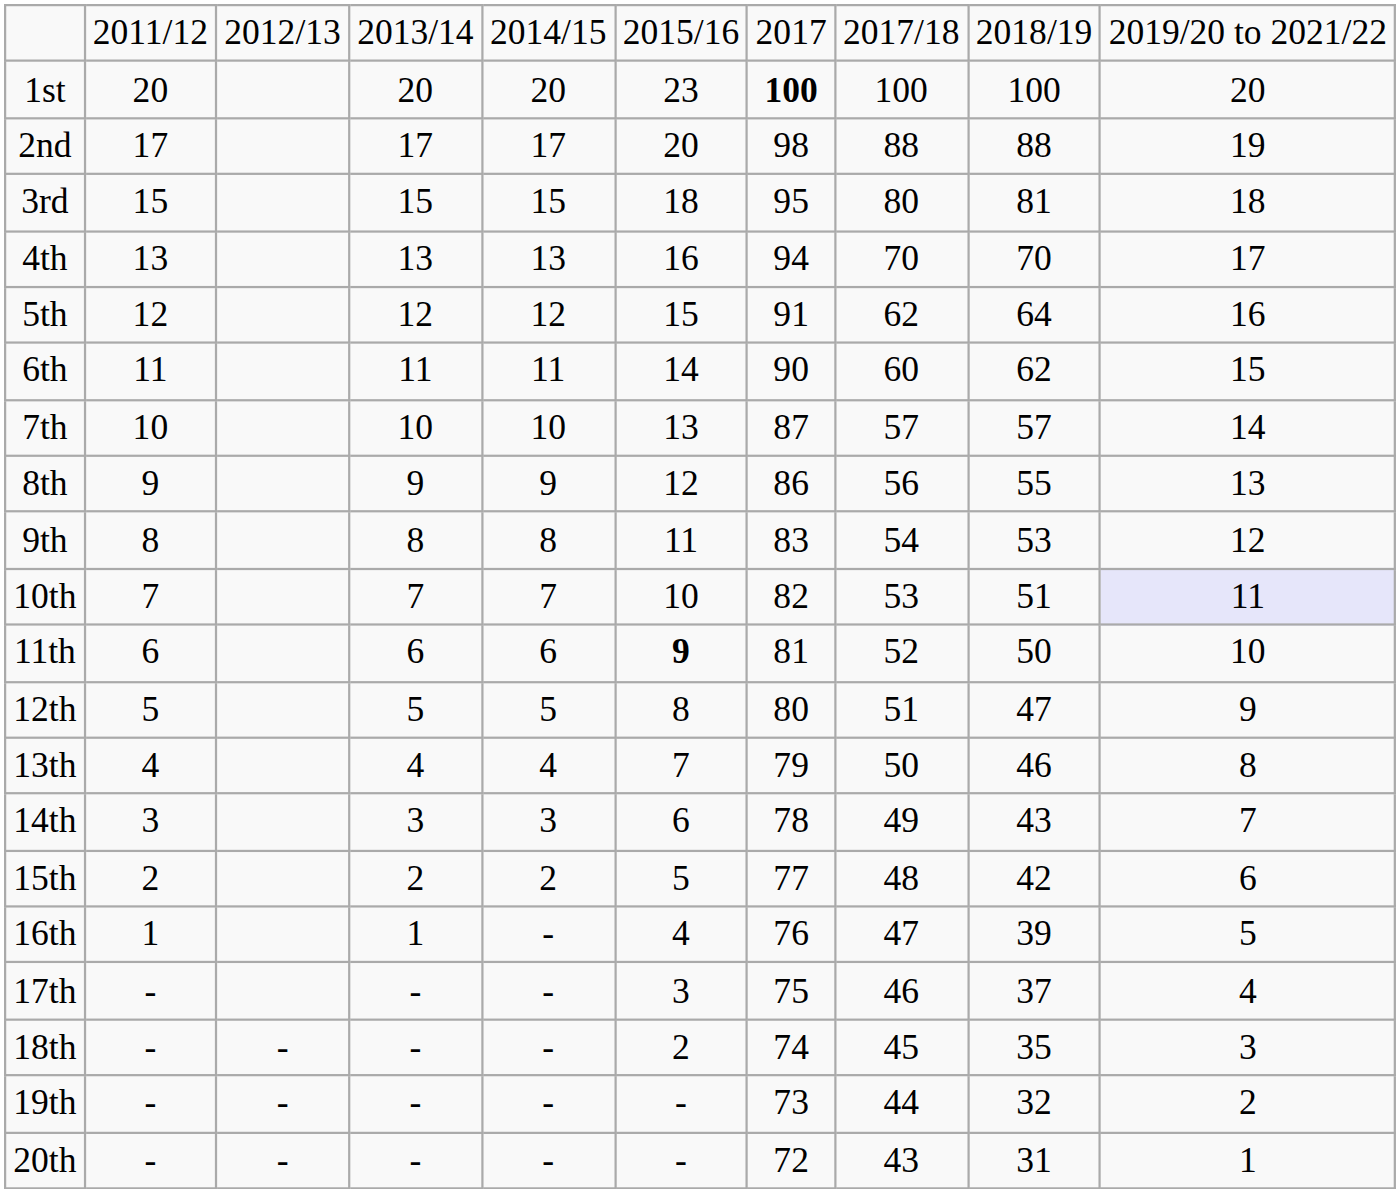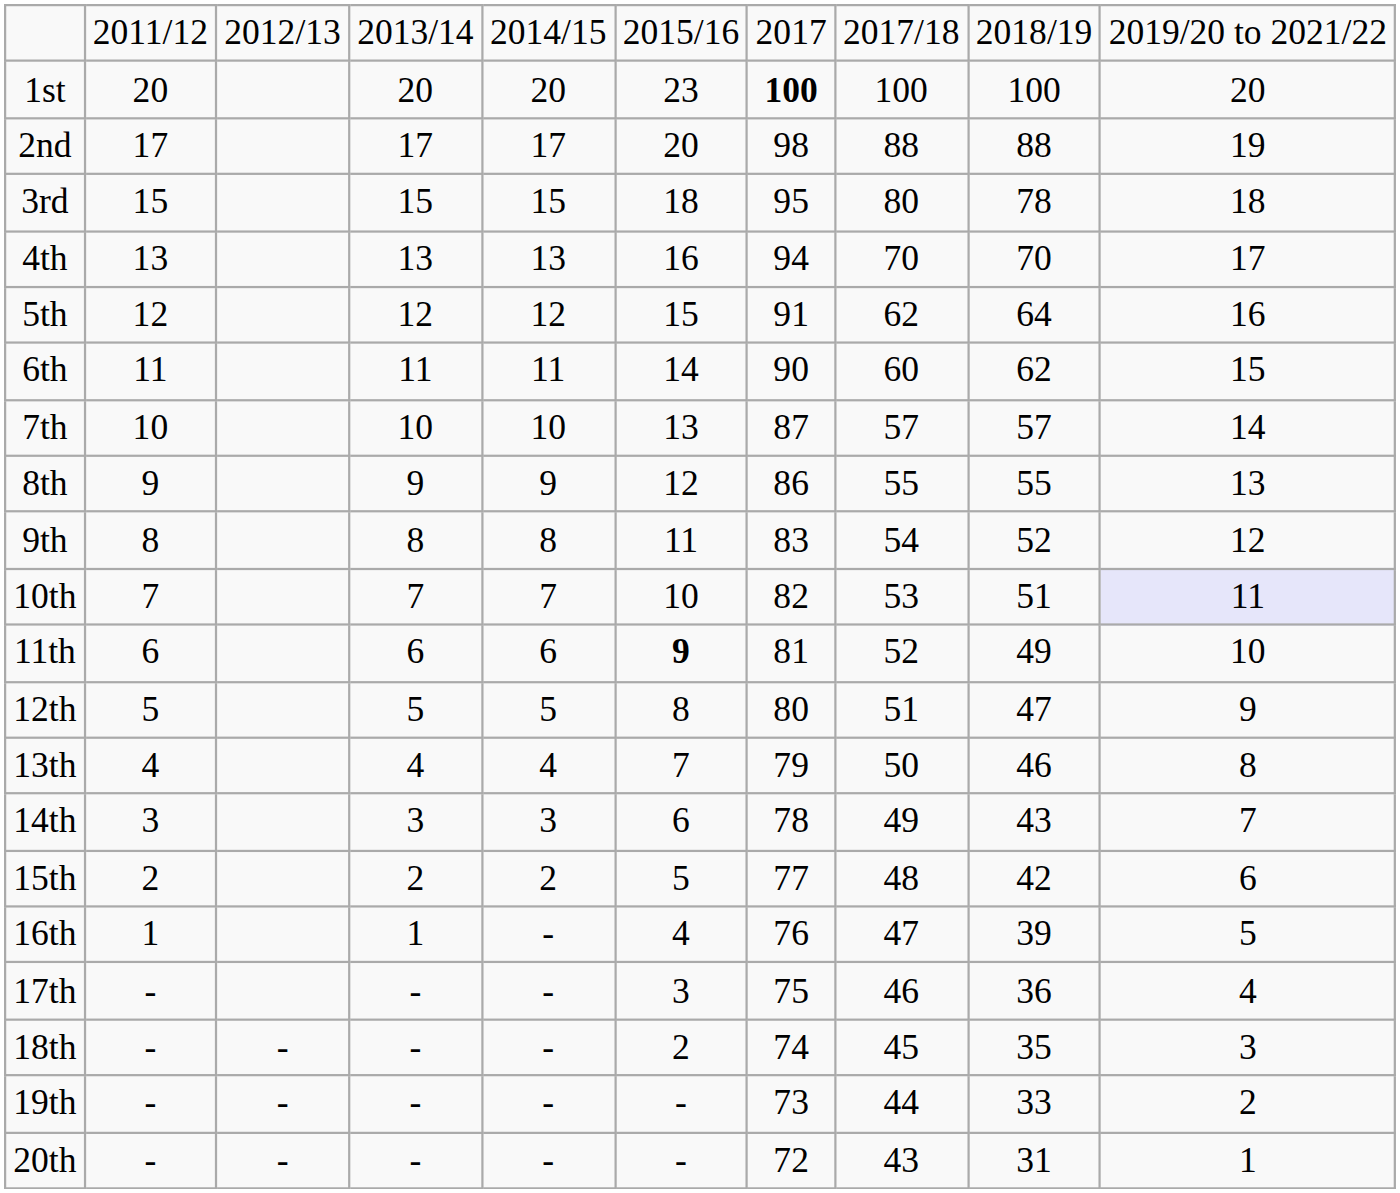3rd | column 9: 81 -> 78
8th | column 8: 56 -> 55
9th | column 9: 53 -> 52
11th | column 9: 50 -> 49
17th | column 9: 37 -> 36
19th | column 9: 32 -> 33
